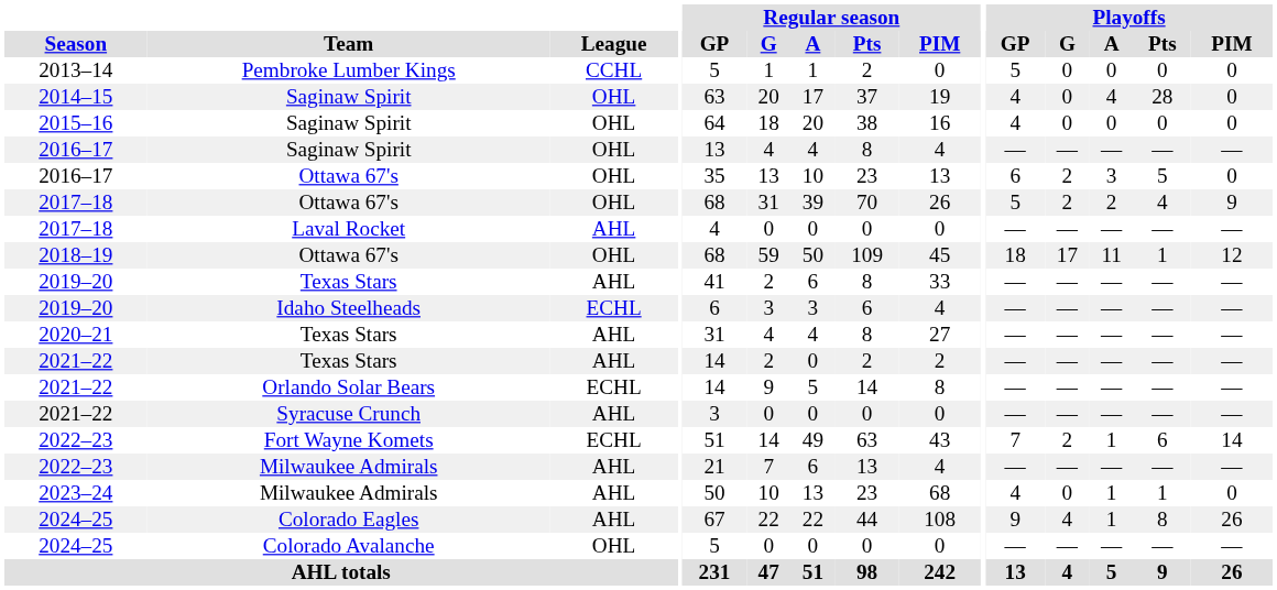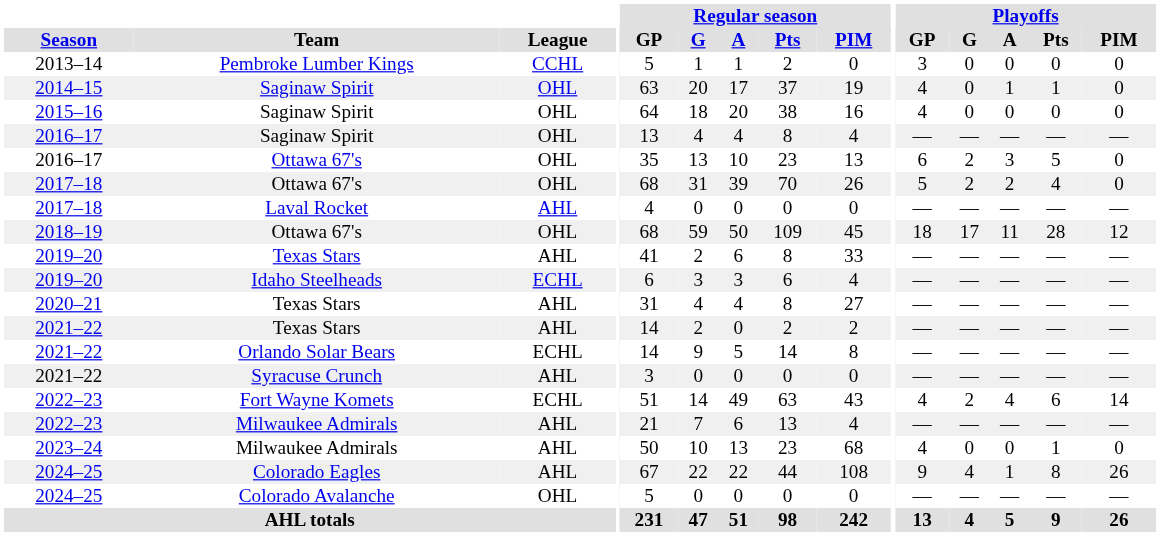2013–14 | Playoffs / GP: 5 -> 3
2014–15 | Playoffs / A: 4 -> 1
2014–15 | Playoffs / Pts: 28 -> 1
2017–18 / Ottawa 67's | Playoffs / PIM: 9 -> 0
2018–19 | Playoffs / Pts: 1 -> 28
2022–23 / Fort Wayne Komets | Playoffs / GP: 7 -> 4
2022–23 / Fort Wayne Komets | Playoffs / A: 1 -> 4
2023–24 | Playoffs / A: 1 -> 0
